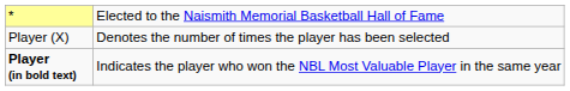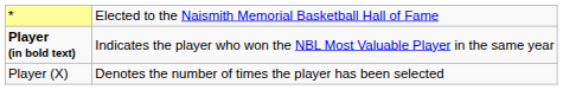rows swapped: Player (X) <-> Player (in bold text)
